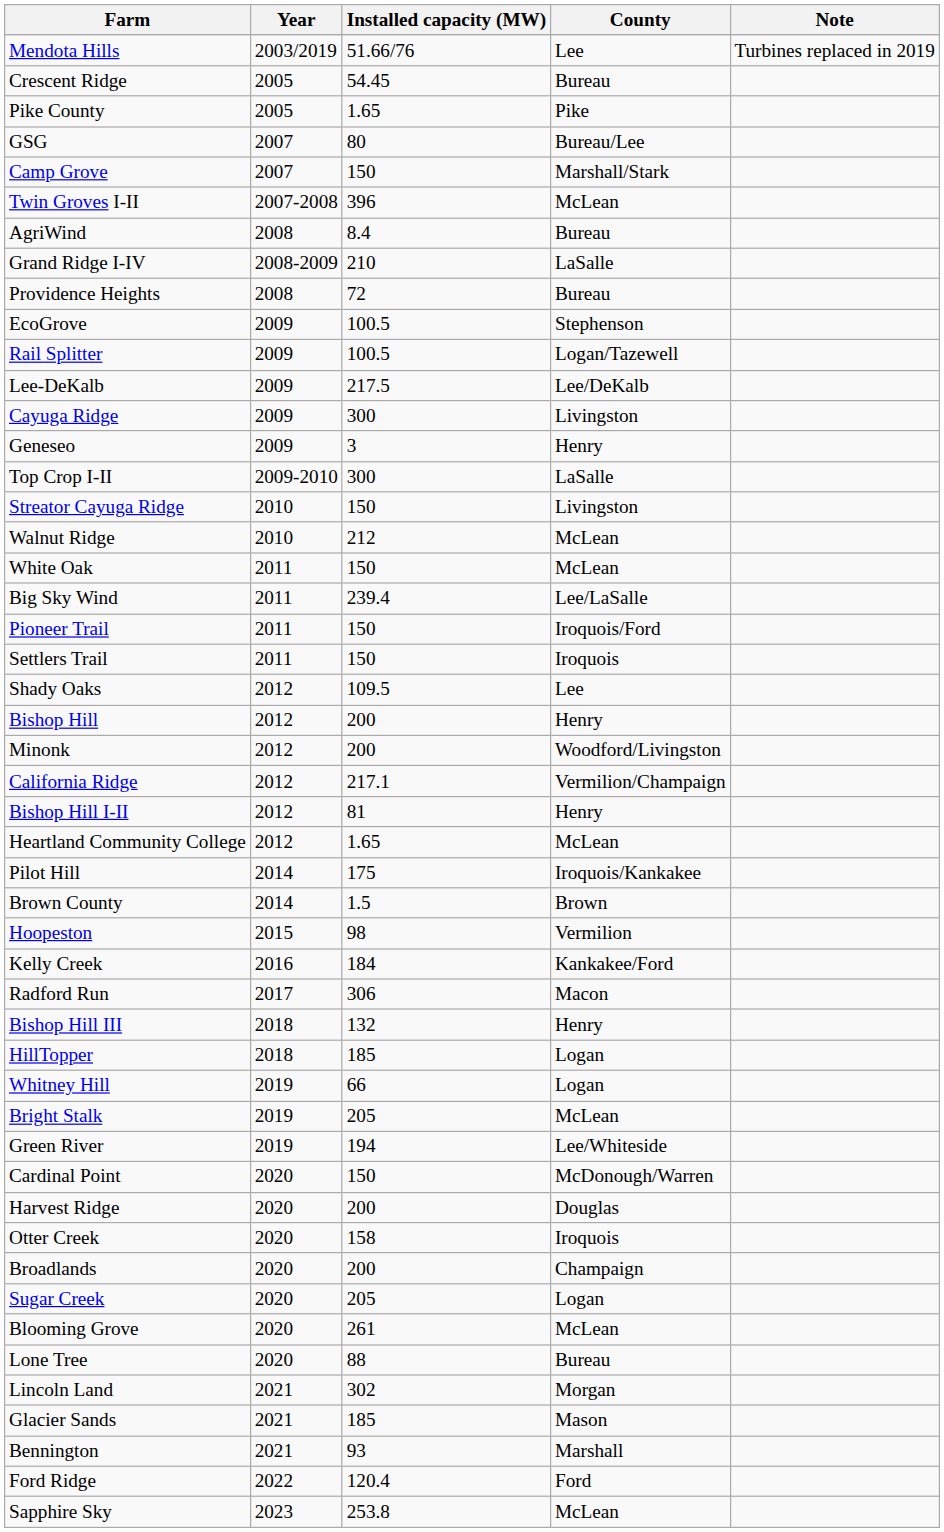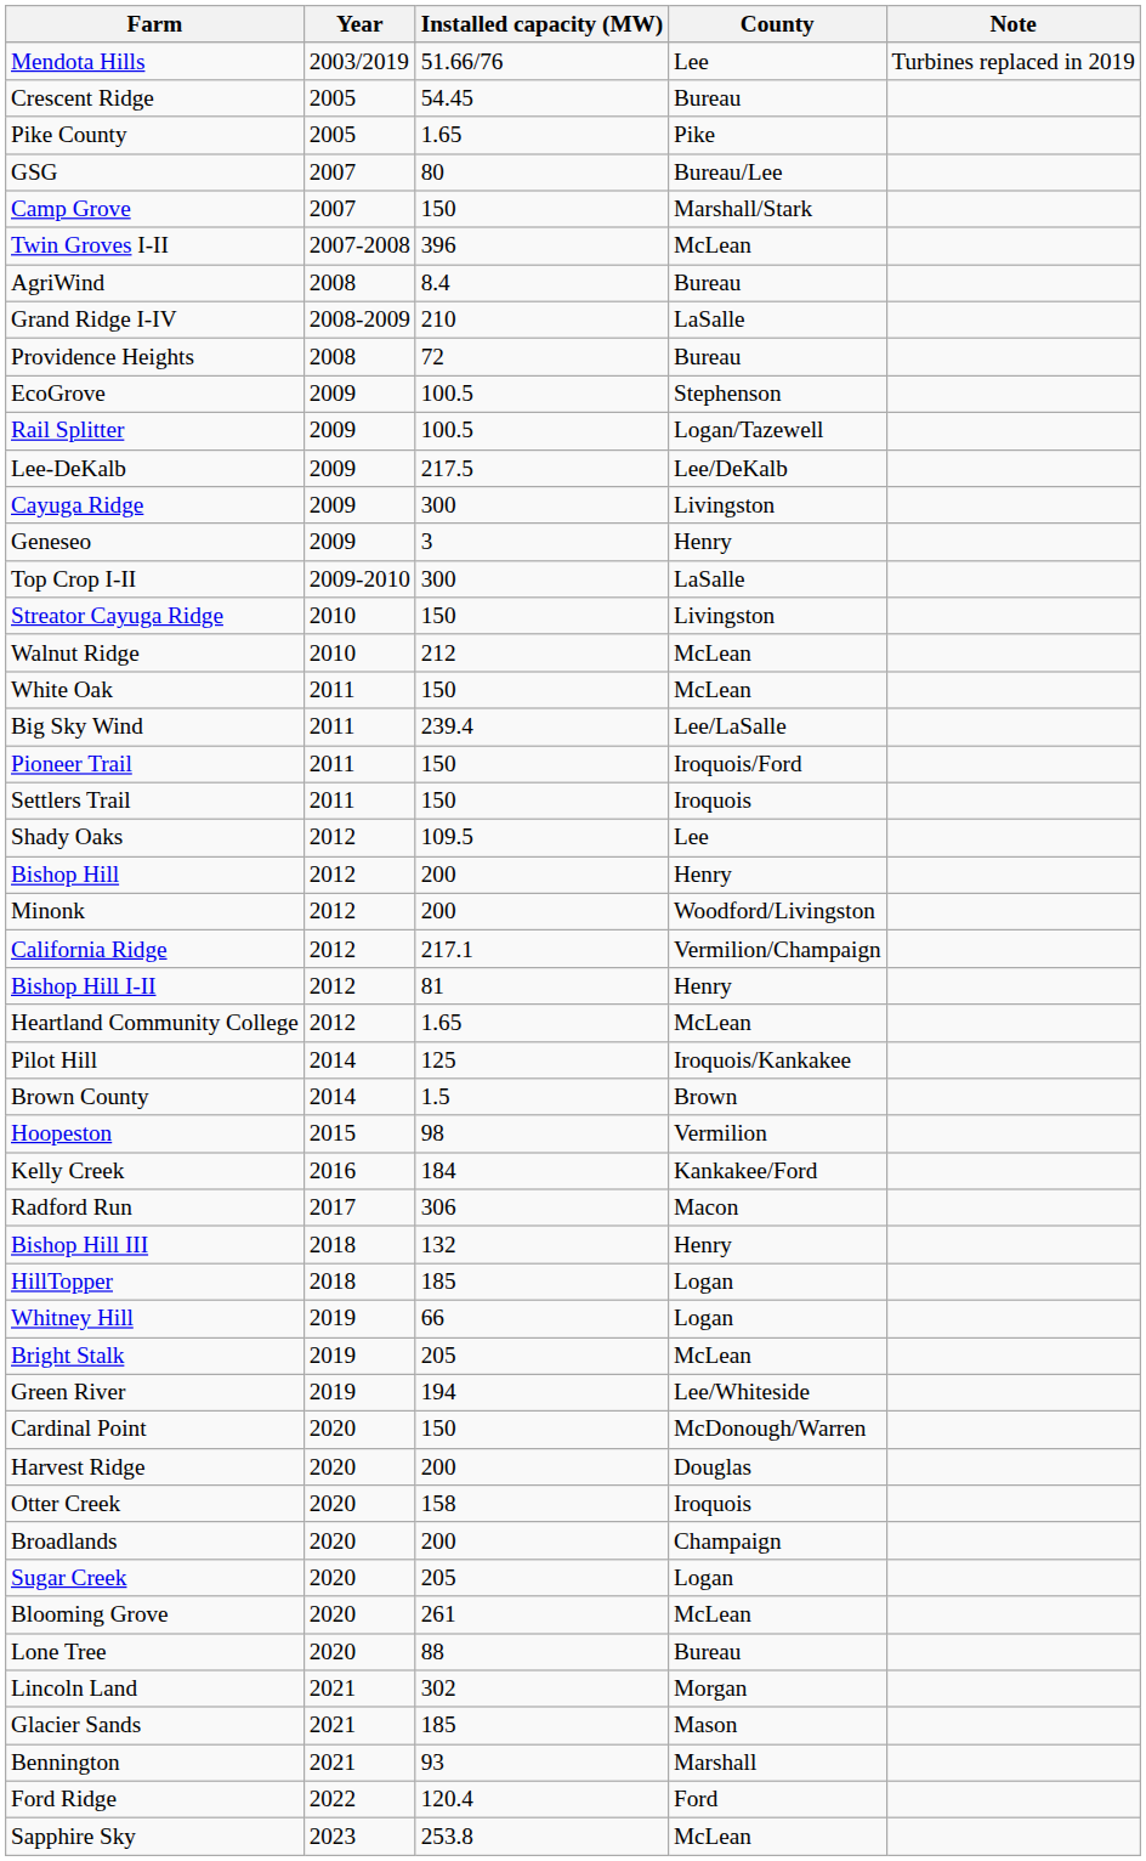Pilot Hill | Installed capacity (MW): 175 -> 125
